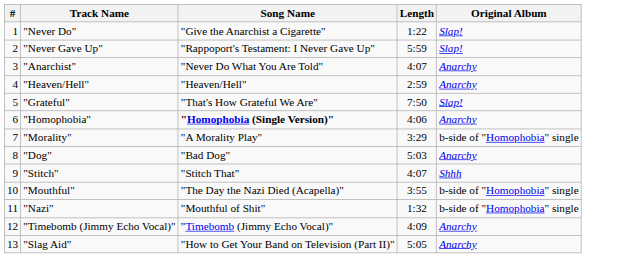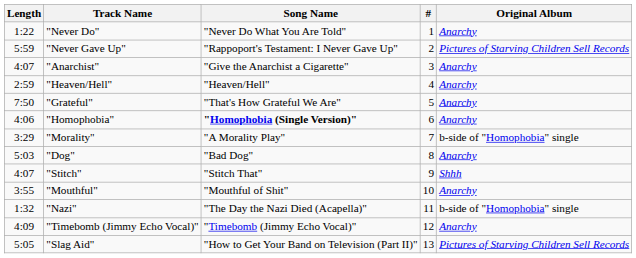columns swapped: # <-> Length
"Never Do" | Song Name: "Give the Anarchist a Cigarette" -> "Never Do What You Are Told"
"Never Do" | Original Album: Slap! -> Anarchy
"Never Gave Up" | Original Album: Slap! -> Pictures of Starving Children Sell Records
"Anarchist" | Song Name: "Never Do What You Are Told" -> "Give the Anarchist a Cigarette"
"Grateful" | Original Album: Slap! -> Anarchy
"Mouthful" | Song Name: "The Day the Nazi Died (Acapella)" -> "Mouthful of Shit"
"Mouthful" | Original Album: b-side of "Homophobia" single -> Anarchy
"Nazi" | Song Name: "Mouthful of Shit" -> "The Day the Nazi Died (Acapella)"
"Slag Aid" | Original Album: Anarchy -> Pictures of Starving Children Sell Records
